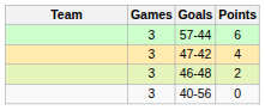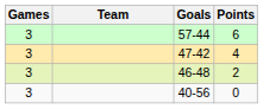columns swapped: Team <-> Games
